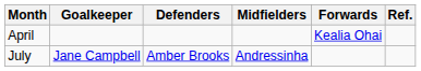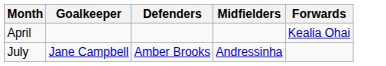- column: Ref.
